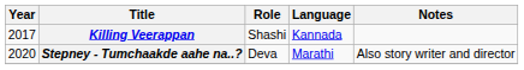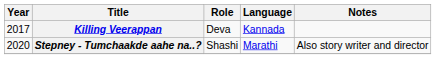Killing Veerappan | Role: Shashi -> Deva
Stepney - Tumchaakde aahe na..? | Role: Deva -> Shashi
